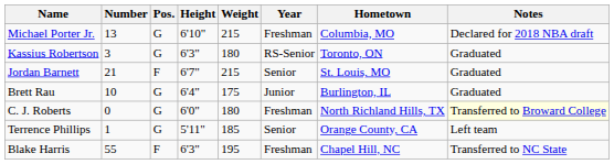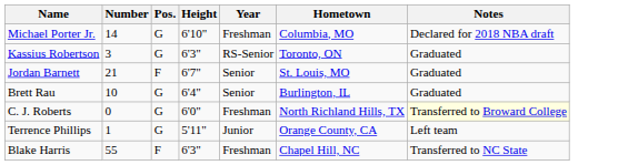- column: Weight | 215 | 180 | 215 | 175 | 180 | 185 | 195
Michael Porter Jr. | Number: 13 -> 14
Brett Rau | Year: Junior -> Senior
Terrence Phillips | Year: Senior -> Junior
